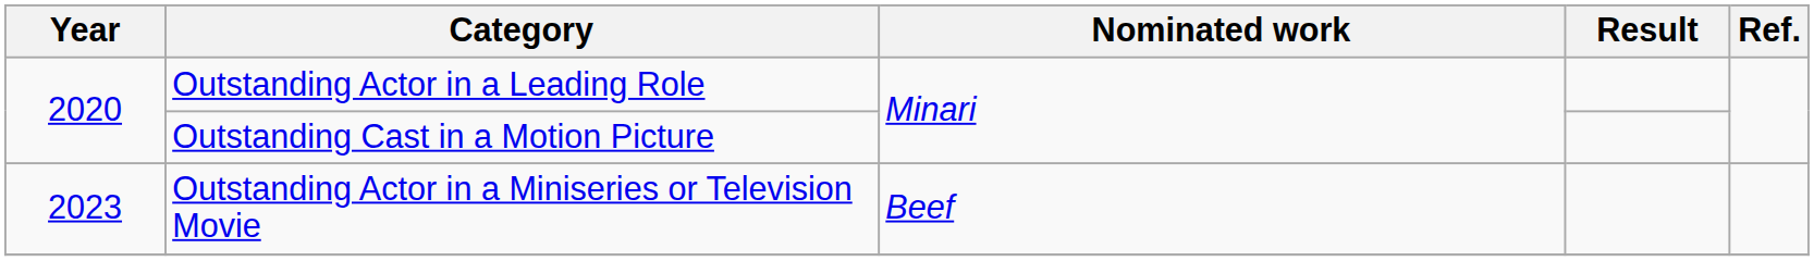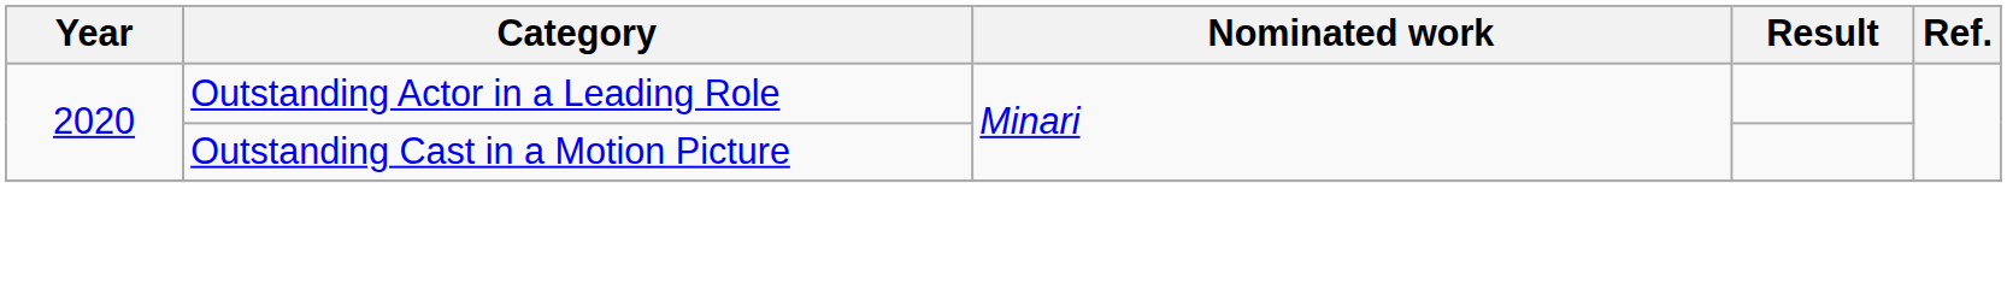- row: 2023 | Outstanding Actor in a Miniseries or Television Movie | Beef
